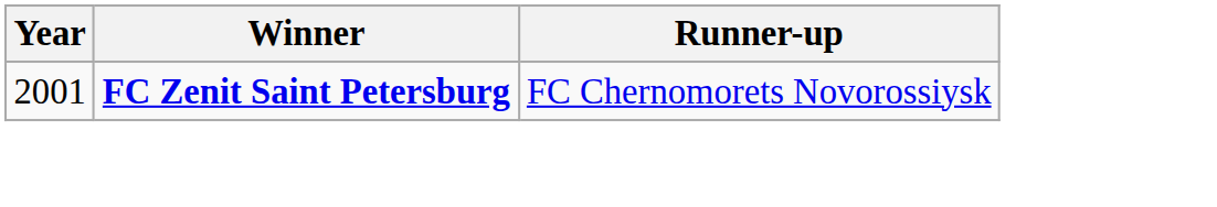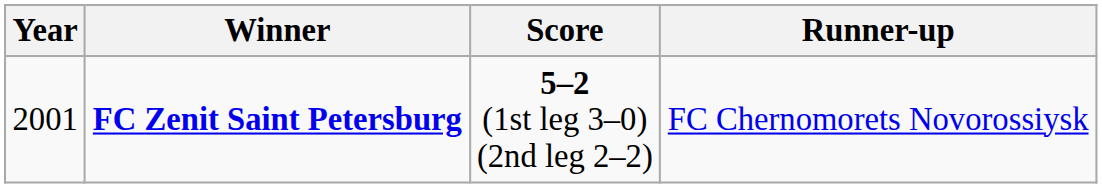+ column: Score | 5–2 (1st leg 3–0) (2nd leg 2–2)
